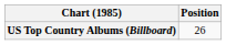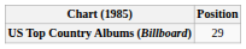US Top Country Albums (Billboard) | Position: 26 -> 29
